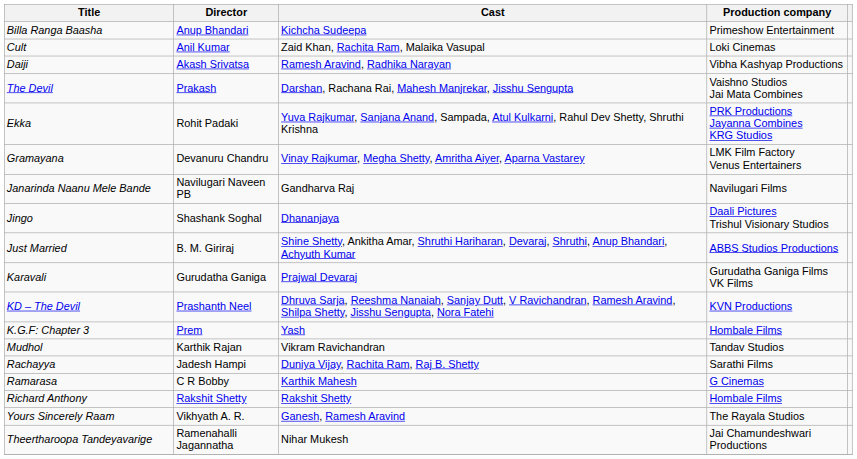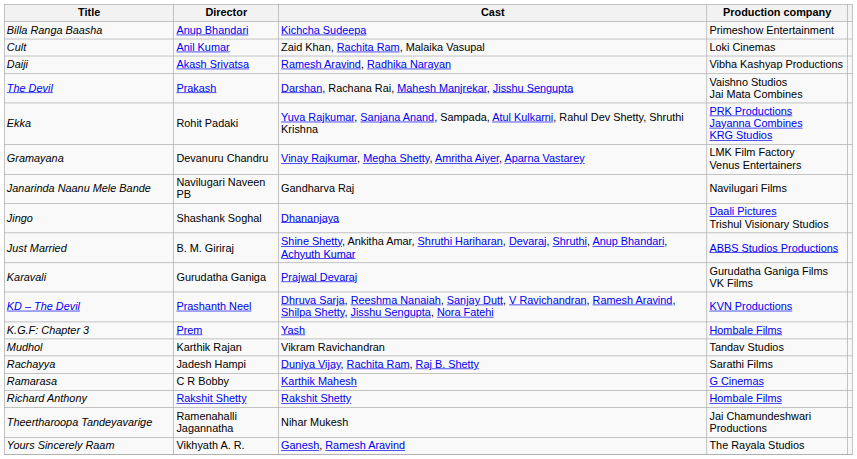rows swapped: Theertharoopa Tandeyavarige <-> Yours Sincerely Raam
